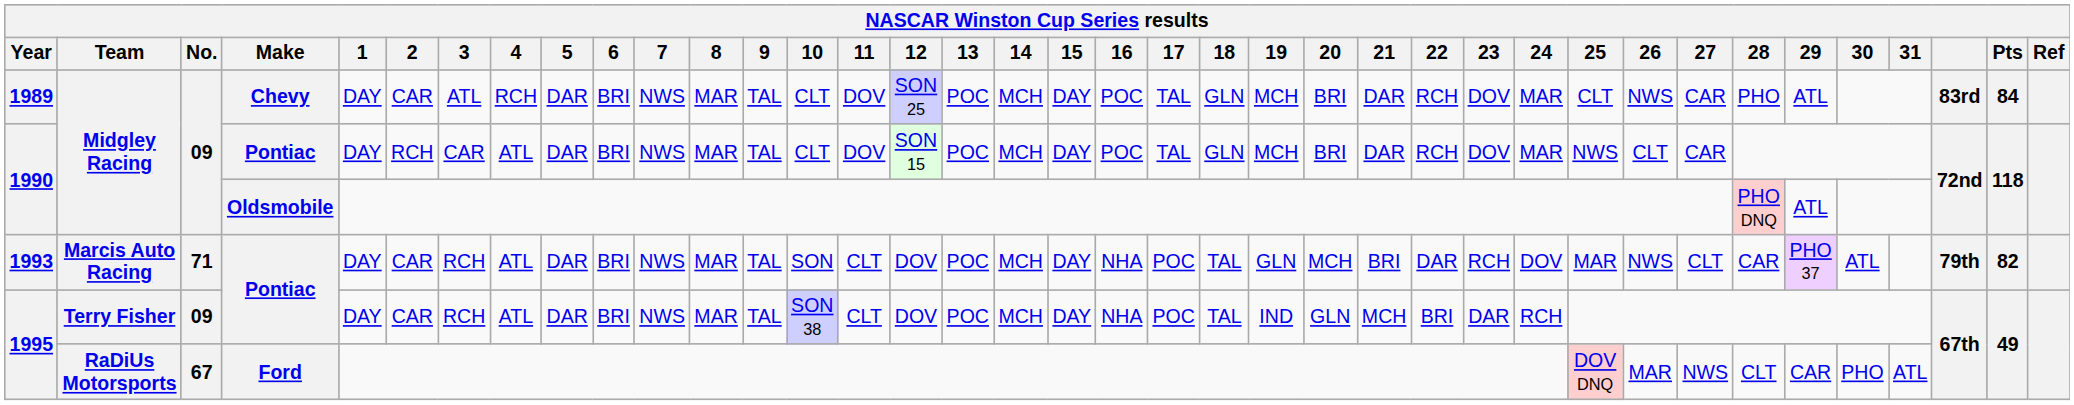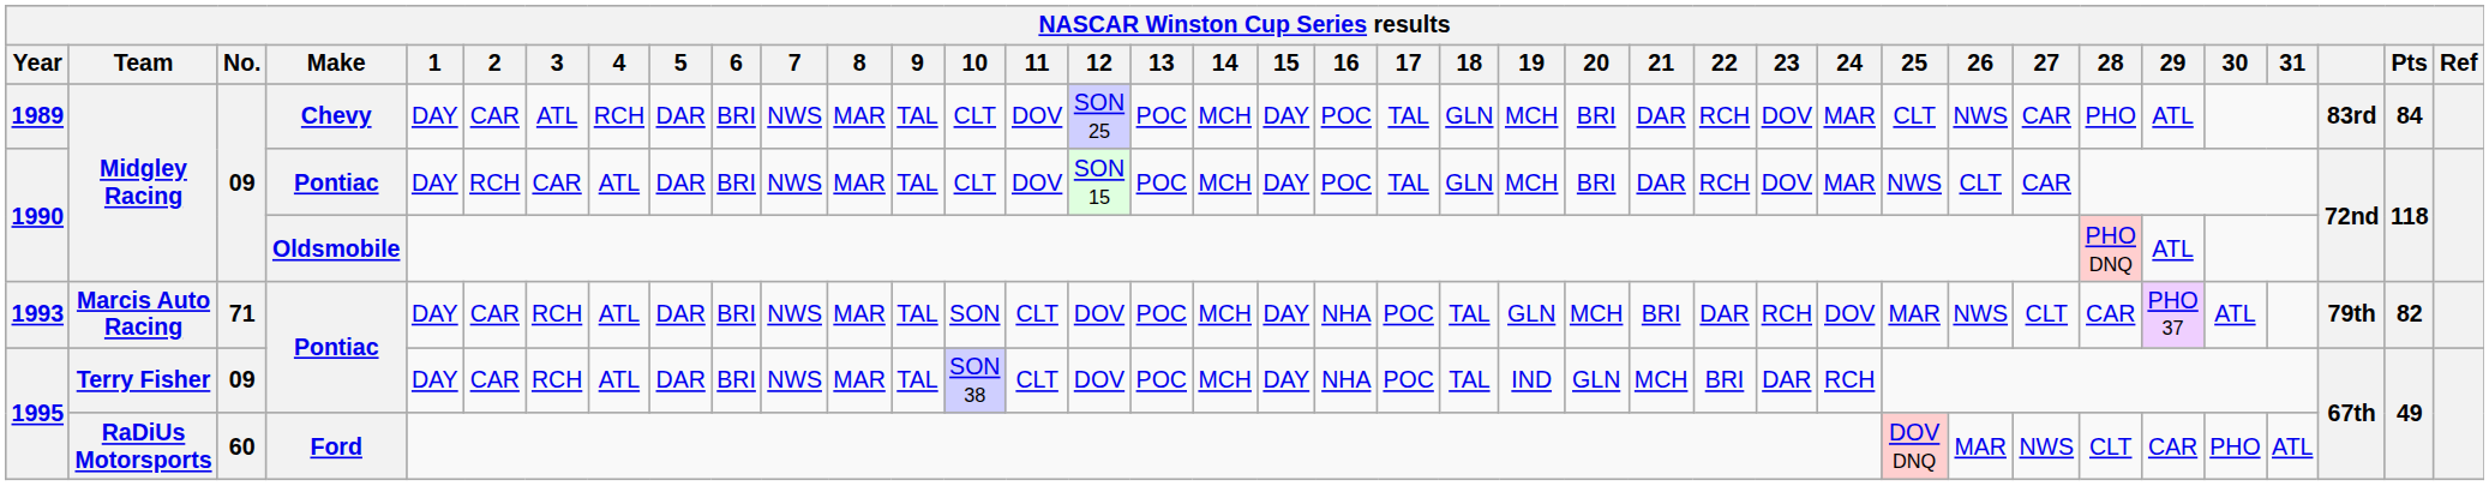1995 / Ford | No.: 67 -> 60
